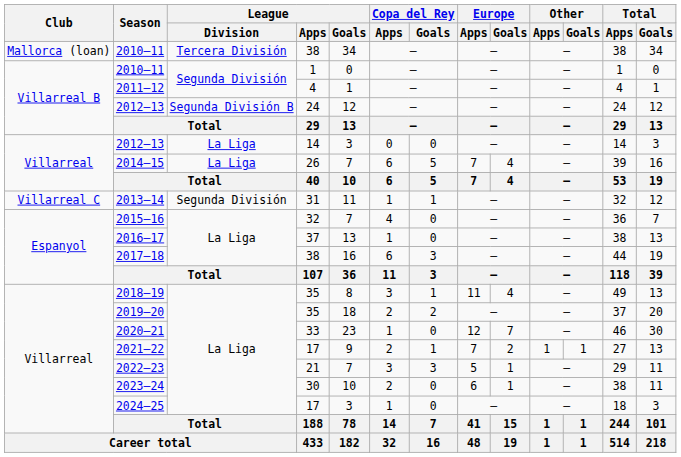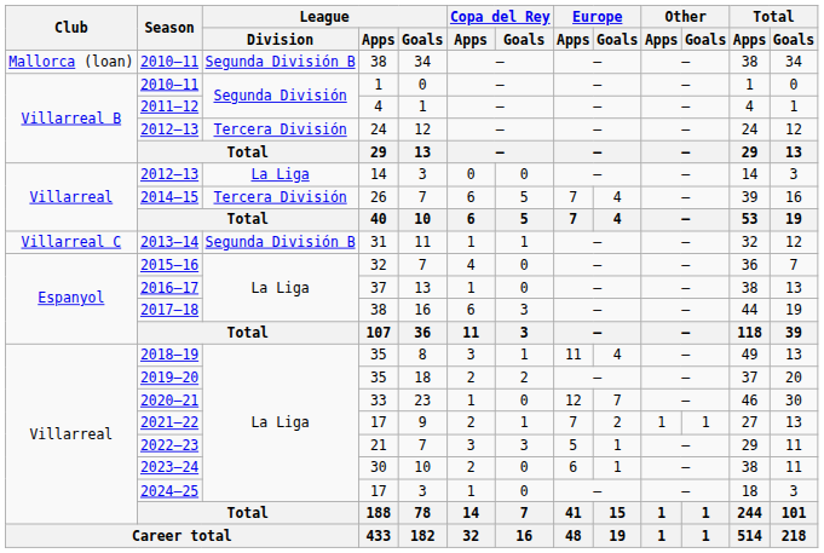2010–11 / 38 | League / Division: Tercera División -> Segunda División B
2012–13 / 24 | League / Division: Segunda División B -> Tercera División
2014–15 | League / Division: La Liga -> Tercera División
2013–14 | League / Division: Segunda División -> Segunda División B
